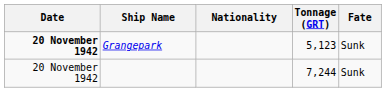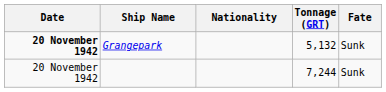Grangepark | Tonnage (GRT): 5,123 -> 5,132
